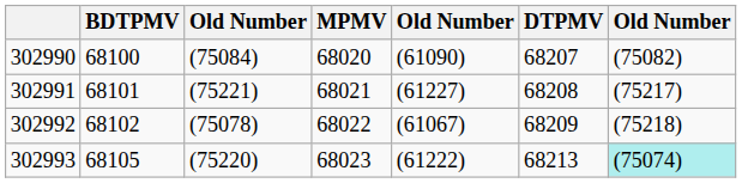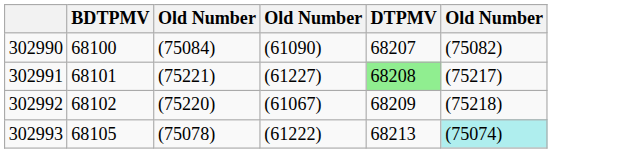- column: MPMV | 68020 | 68021 | 68022 | 68023
302991 | DTPMV: no background -> lightgreen background
302992 | column 3: (75078) -> (75220)
302993 | column 3: (75220) -> (75078)
